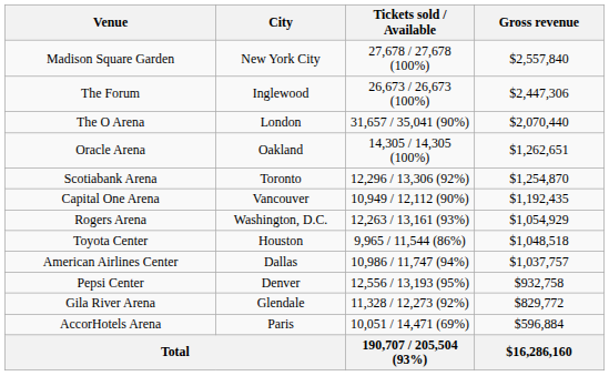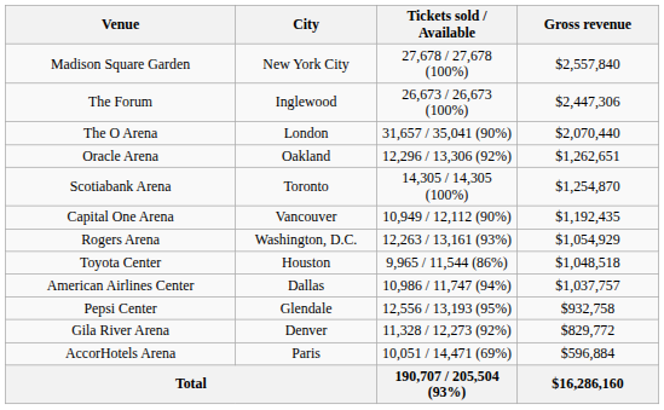Oracle Arena | Tickets sold / Available: 14,305 / 14,305 (100%) -> 12,296 / 13,306 (92%)
Scotiabank Arena | Tickets sold / Available: 12,296 / 13,306 (92%) -> 14,305 / 14,305 (100%)
Pepsi Center | City: Denver -> Glendale
Gila River Arena | City: Glendale -> Denver
